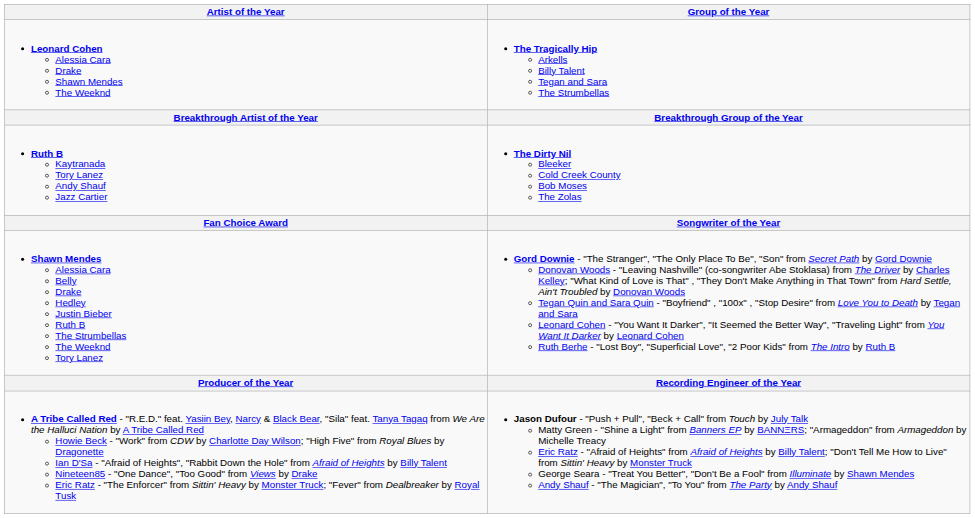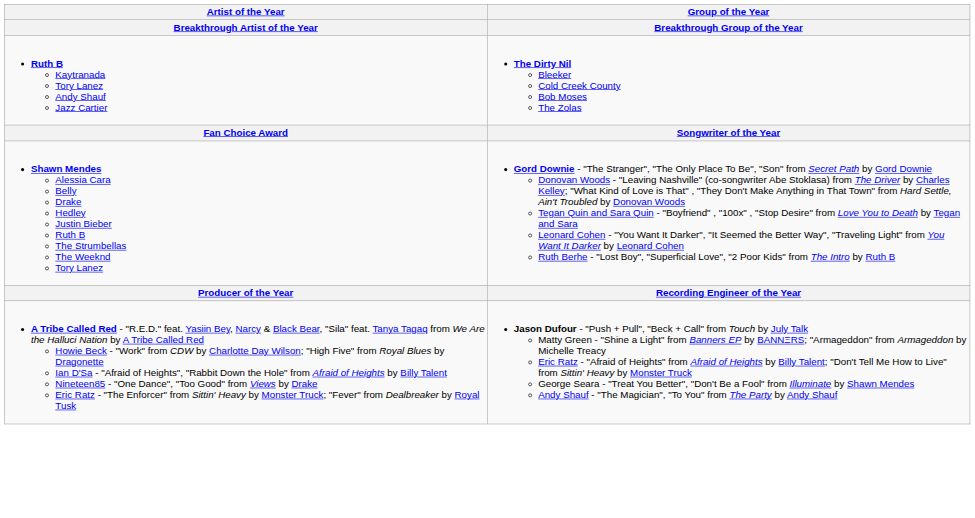- row: Leonard Cohen Alessia Cara Drake Shawn Mendes The Weeknd | The Tragically Hip Arkells Billy Talent Tegan and Sara The Strumbellas
